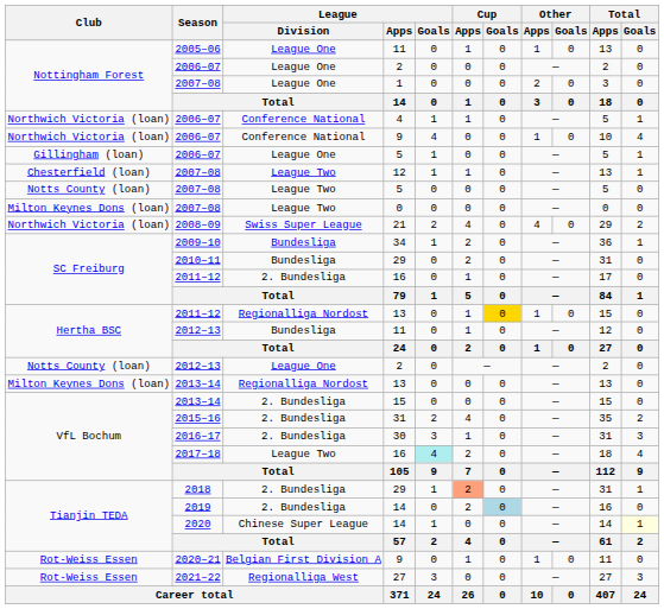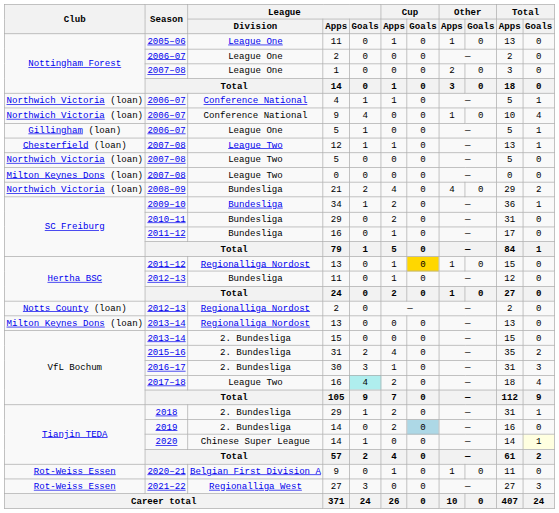2007–08 / 5 | Club: Notts County (loan) -> Northwich Victoria (loan)
21 | League / Division: Swiss Super League -> Bundesliga
2011–12 / 16 | League / Division: 2. Bundesliga -> Bundesliga
2012–13 / 2 | League / Division: League One -> Regionalliga Nordost
2018 / 29 | Cup / Apps: lightsalmon background -> no background
